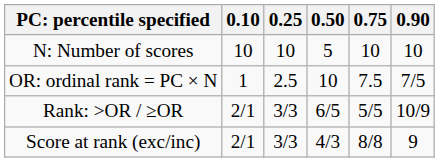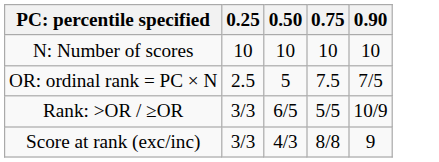- column: 0.10 | 10 | 1 | 2/1 | 2/1
N: Number of scores | 0.50: 5 -> 10
OR: ordinal rank = PC × N | 0.50: 10 -> 5
